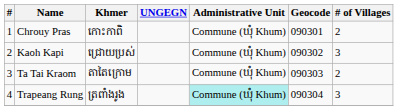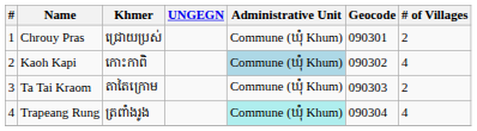Chrouy Pras | Khmer: កោះកាពិ -> ជ្រោយប្រស់
Kaoh Kapi | Khmer: ជ្រោយប្រស់ -> កោះកាពិ
Kaoh Kapi | Administrative Unit: no background -> lightblue background
Kaoh Kapi | # of Villages: 3 -> 4
Trapeang Rung | # of Villages: 3 -> 4
